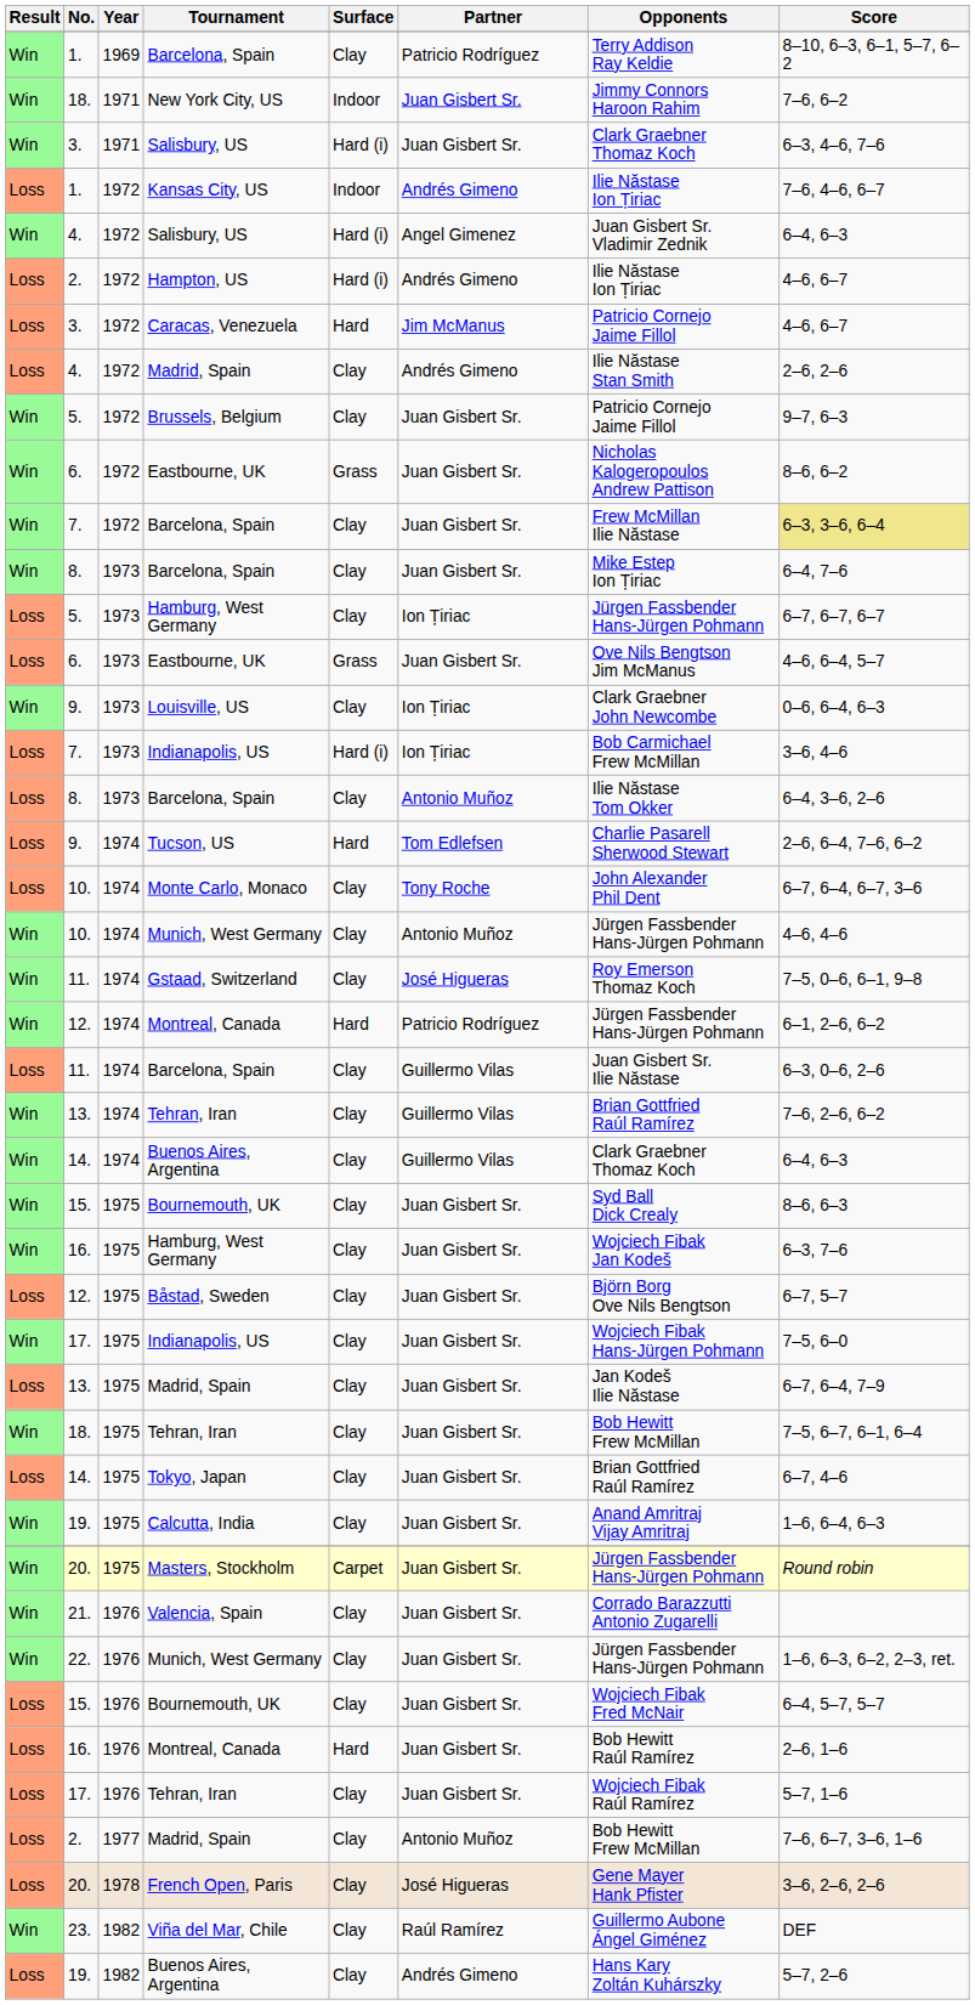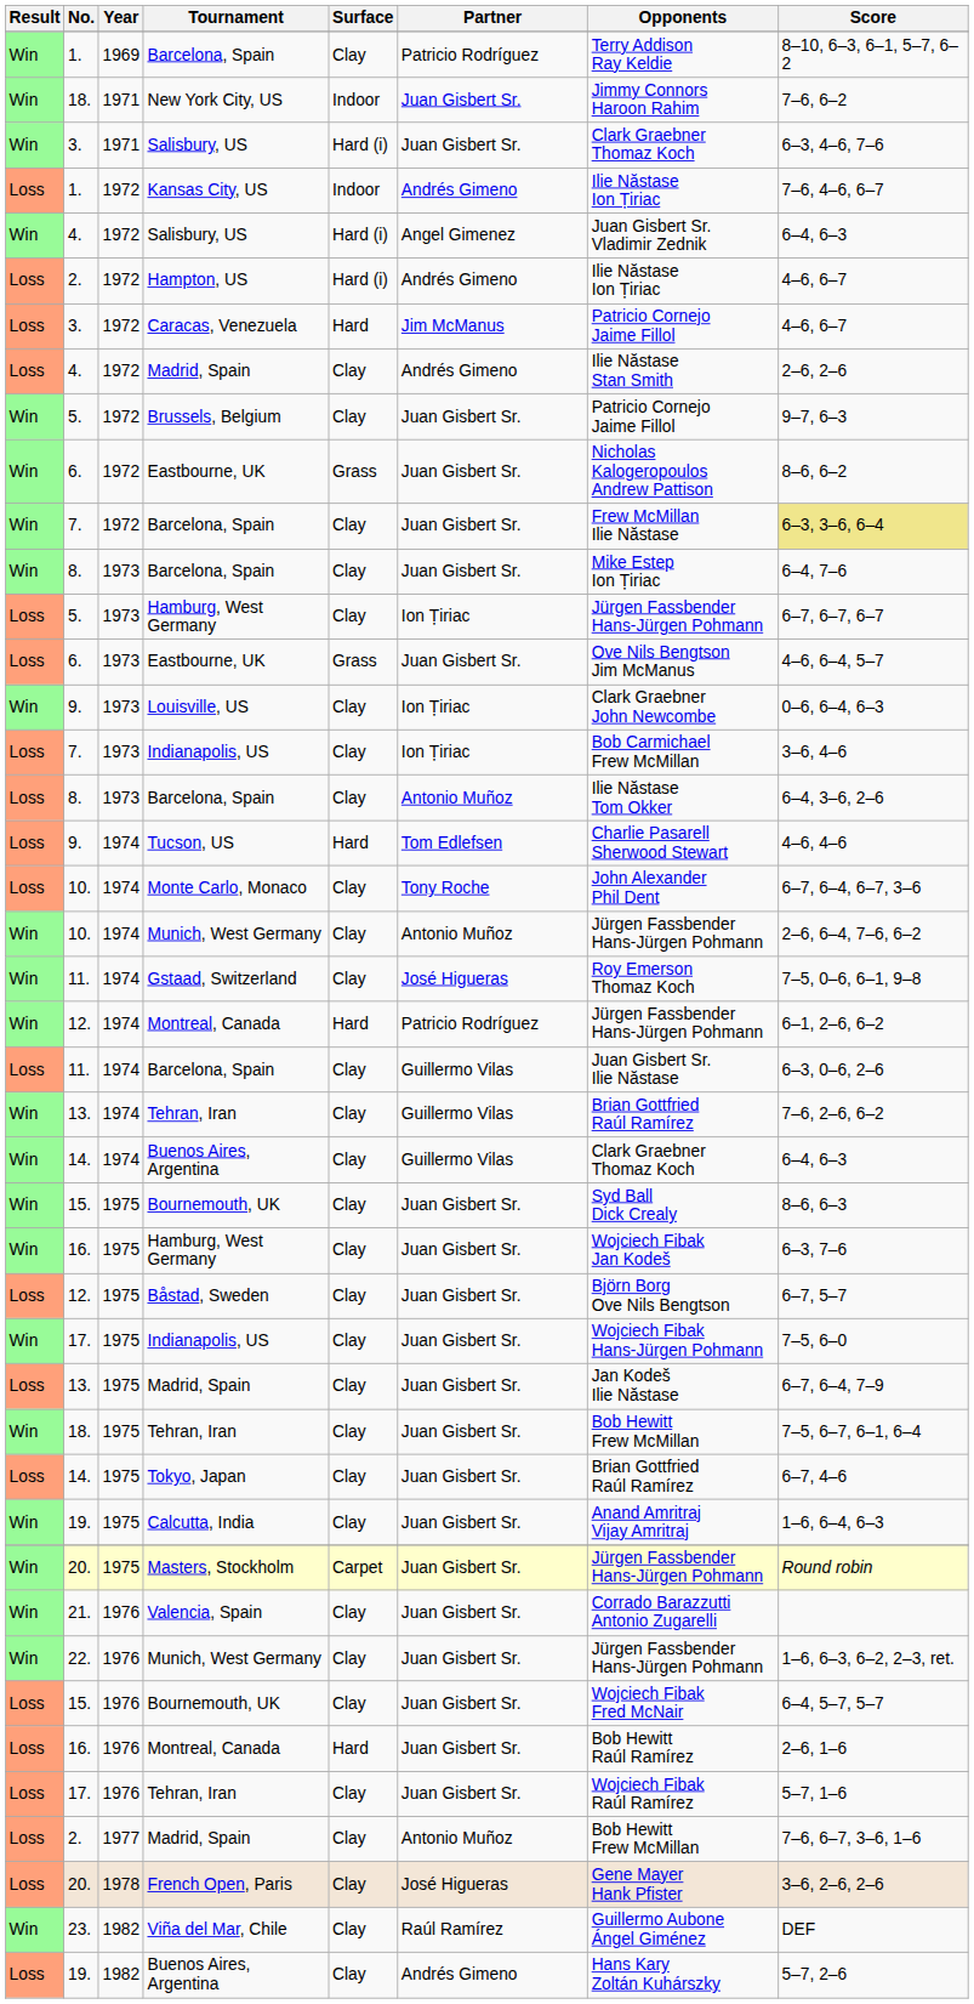1973 / Indianapolis, US | Surface: Hard (i) -> Clay
Tucson, US | Score: 2–6, 6–4, 7–6, 6–2 -> 4–6, 4–6
1974 / Munich, West Germany | Score: 4–6, 4–6 -> 2–6, 6–4, 7–6, 6–2
